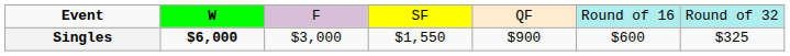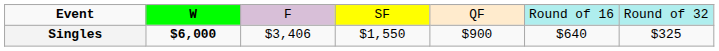Singles | column 3: $3,000 -> $3,406
Singles | column 6: $600 -> $640
